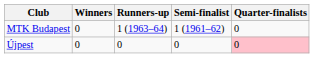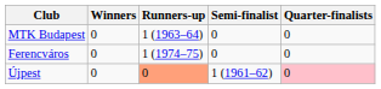MTK Budapest | Semi-finalist: 1 (1961–62) -> 0
+ row: Ferencváros | 0 | 1 (1974–75) | 0 | 0
Újpest | Runners-up: no background -> lightsalmon background
Újpest | Semi-finalist: 0 -> 1 (1961–62)
